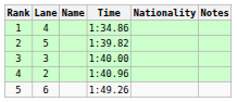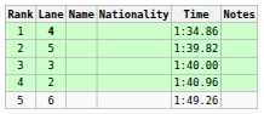columns swapped: Nationality <-> Time
1 | Lane: normal -> bold
